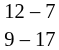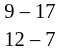rows swapped: 9 – 17 <-> 12 – 7
